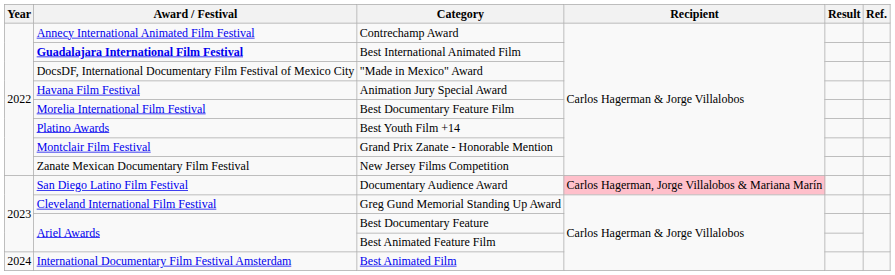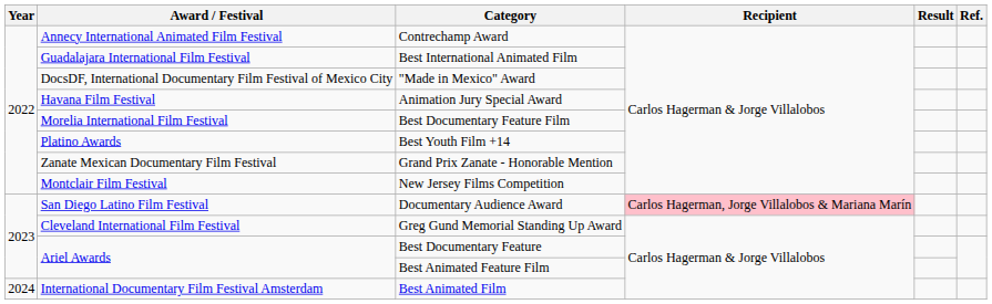Best International Animated Film | Award / Festival: bold -> normal
Grand Prix Zanate - Honorable Mention | Award / Festival: Montclair Film Festival -> Zanate Mexican Documentary Film Festival
New Jersey Films Competition | Award / Festival: Zanate Mexican Documentary Film Festival -> Montclair Film Festival
